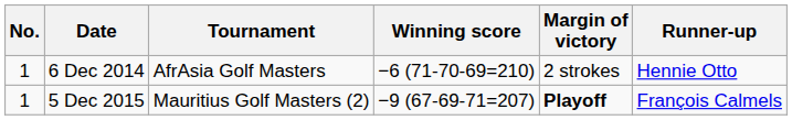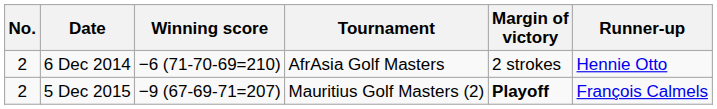columns swapped: Tournament <-> Winning score
6 Dec 2014 | No.: 1 -> 2
5 Dec 2015 | No.: 1 -> 2
